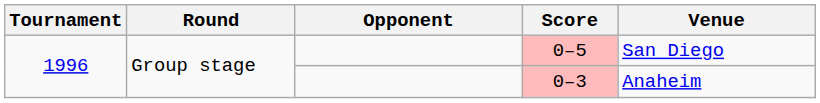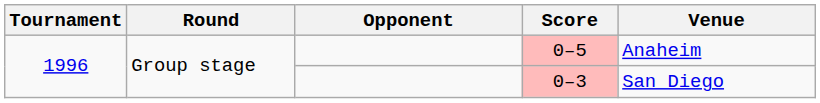0–5 | Venue: San Diego -> Anaheim
0–3 | Venue: Anaheim -> San Diego
